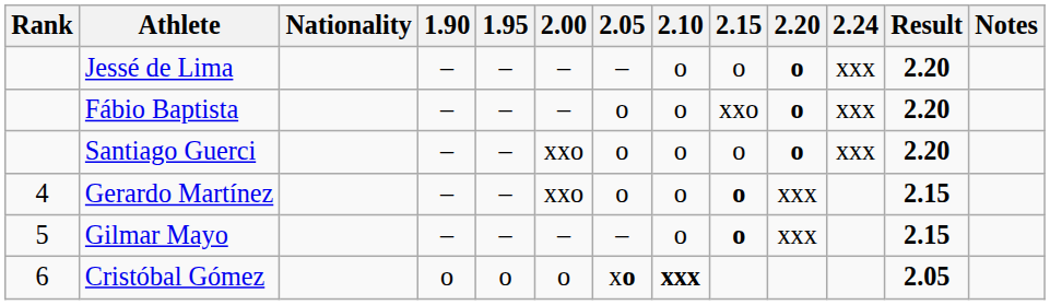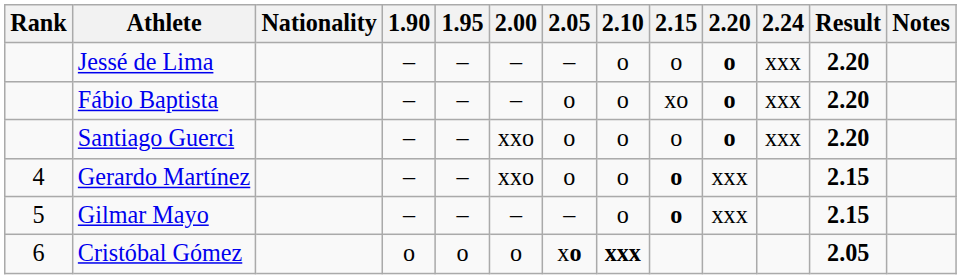Fábio Baptista | 2.15: xxo -> xo
